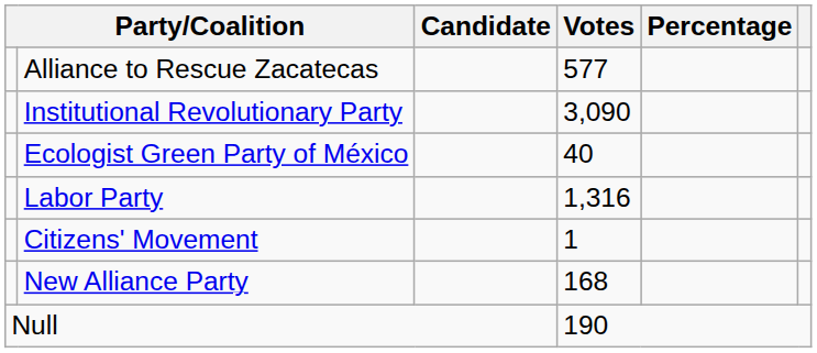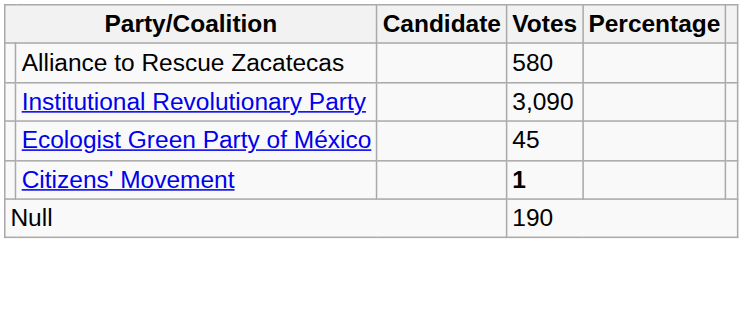Alliance to Rescue Zacatecas | Votes: 577 -> 580
Ecologist Green Party of México | Votes: 40 -> 45
- row: Labor Party | 1,316
Citizens' Movement | Votes: normal -> bold
- row: New Alliance Party | 168
